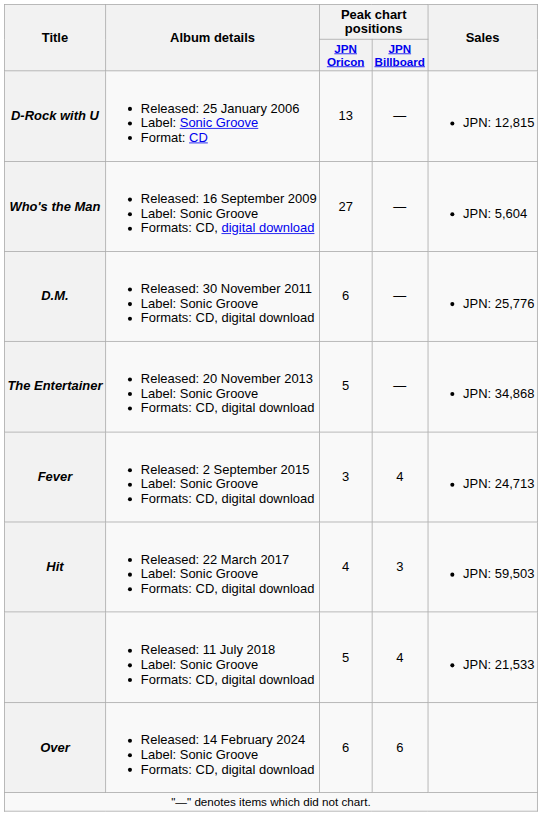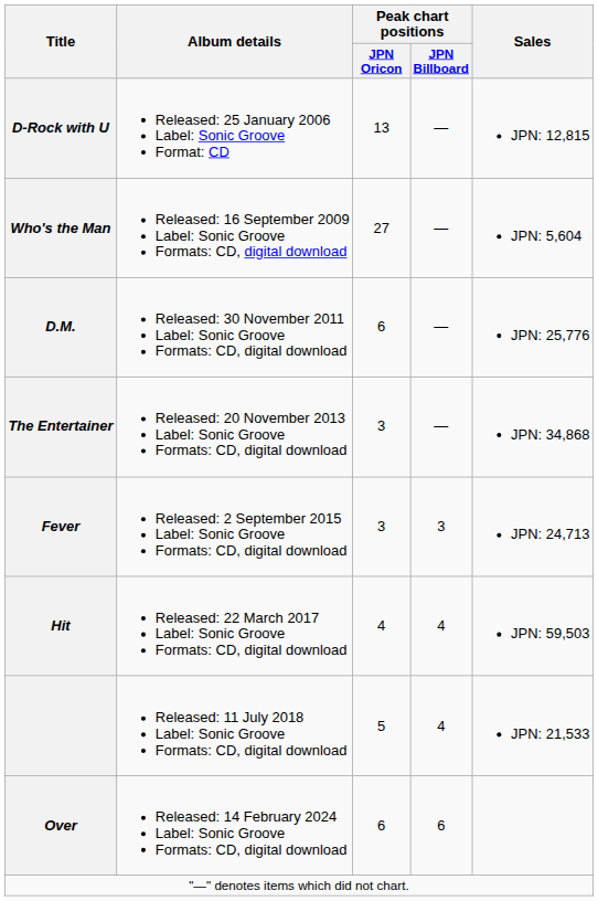The Entertainer | Peak chart positions / JPN Oricon: 5 -> 3
Fever | Peak chart positions / JPN Billboard: 4 -> 3
Hit | Peak chart positions / JPN Billboard: 3 -> 4
